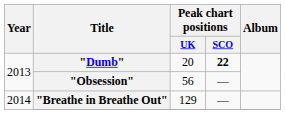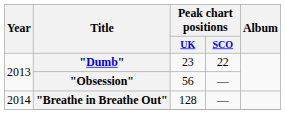"Dumb" | Peak chart positions / UK: 20 -> 23
"Dumb" | Peak chart positions / SCO: bold -> normal
"Breathe in Breathe Out" | Peak chart positions / UK: 129 -> 128
